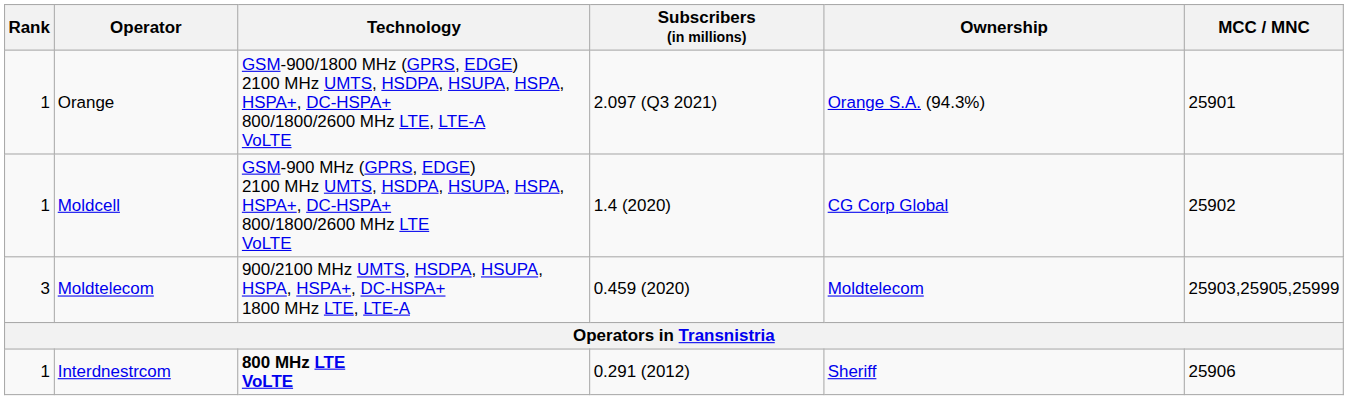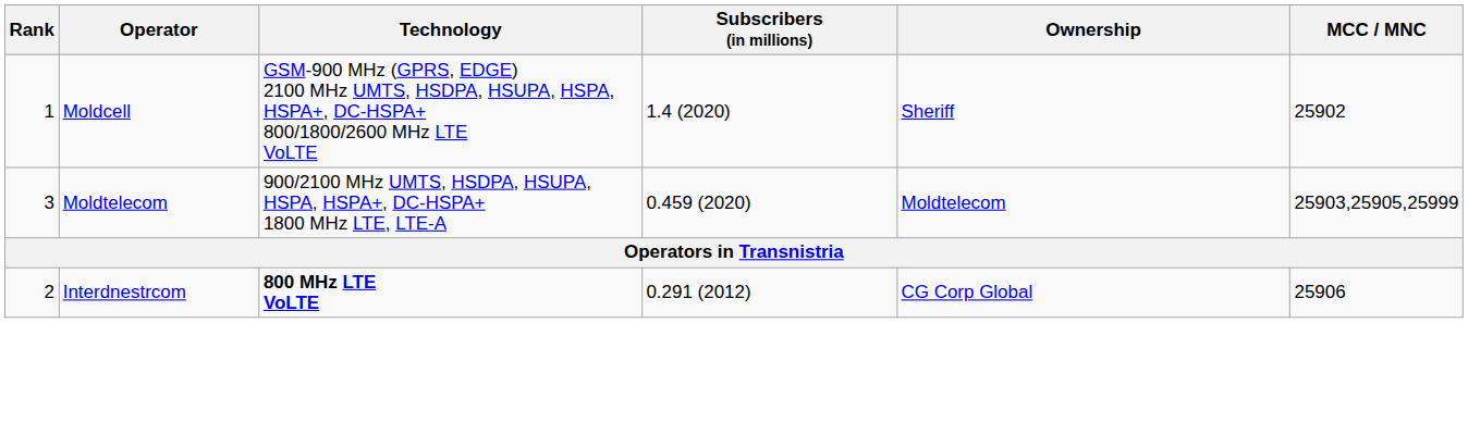- row: 1 | Orange | GSM-900/1800 MHz (GPRS, EDGE) 2100 MHz UMTS, HSDPA, HSUPA, HSPA, HSPA+, DC-HSPA+ 800/1800/2600 MHz LTE, LTE-A VoLTE | 2.097 (Q3 2021) | Orange S.A. (94.3%) | 25901
Moldcell | Ownership: CG Corp Global -> Sheriff
Interdnestrcom | Rank: 1 -> 2
Interdnestrcom | Ownership: Sheriff -> CG Corp Global
